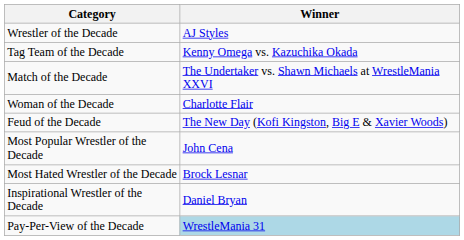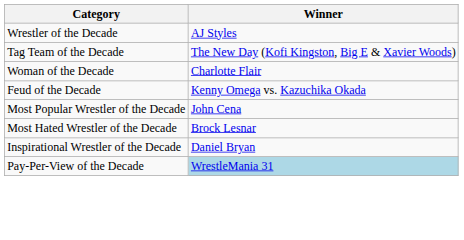Tag Team of the Decade | Winner: Kenny Omega vs. Kazuchika Okada -> The New Day (Kofi Kingston, Big E & Xavier Woods)
- row: Match of the Decade | The Undertaker vs. Shawn Michaels at WrestleMania XXVI
Feud of the Decade | Winner: The New Day (Kofi Kingston, Big E & Xavier Woods) -> Kenny Omega vs. Kazuchika Okada
